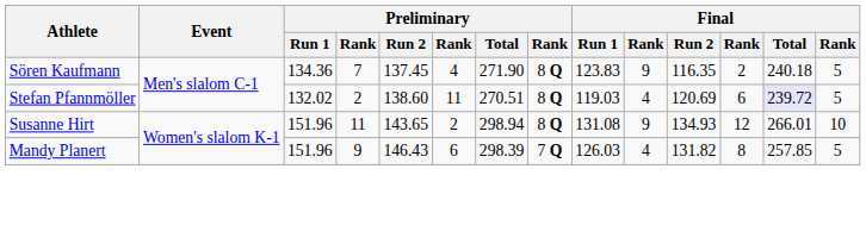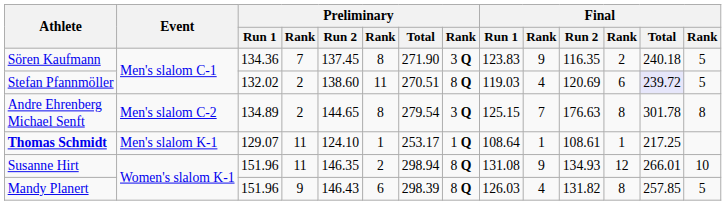Sören Kaufmann | column 6: 4 -> 8
Sören Kaufmann | column 8: 8 Q -> 3 Q
+ row: Andre Ehrenberg Michael Senft | Men's slalom C-2 | 134.89 | 2 | 144.65 | 8 | 279.54 | 3 Q | 125.15 | 7 | 176.63 | 8 | 301.78 | 8
+ row: Thomas Schmidt | Men's slalom K-1 | 129.07 | 11 | 124.10 | 1 | 253.17 | 1 Q | 108.64 | 1 | 108.61 | 1 | 217.25
Susanne Hirt | Preliminary / Run 2: 143.65 -> 146.35
Mandy Planert | column 8: 7 Q -> 8 Q
